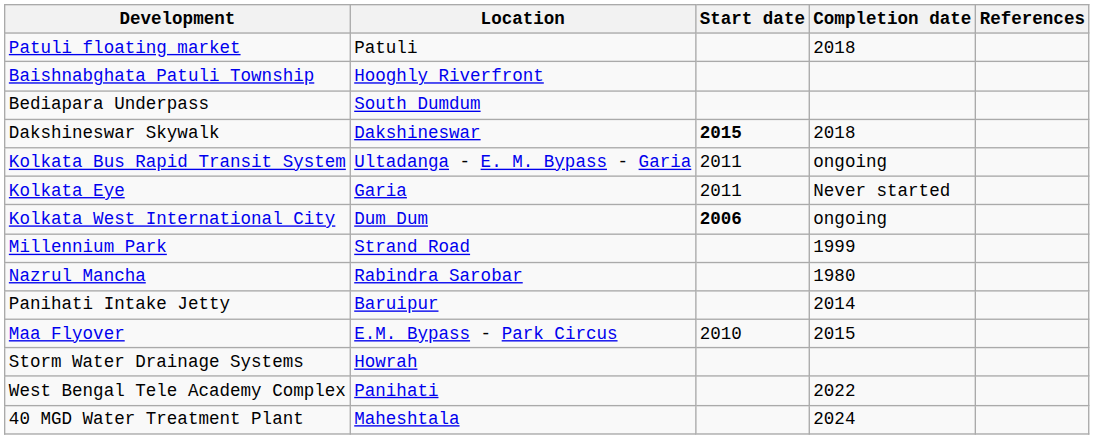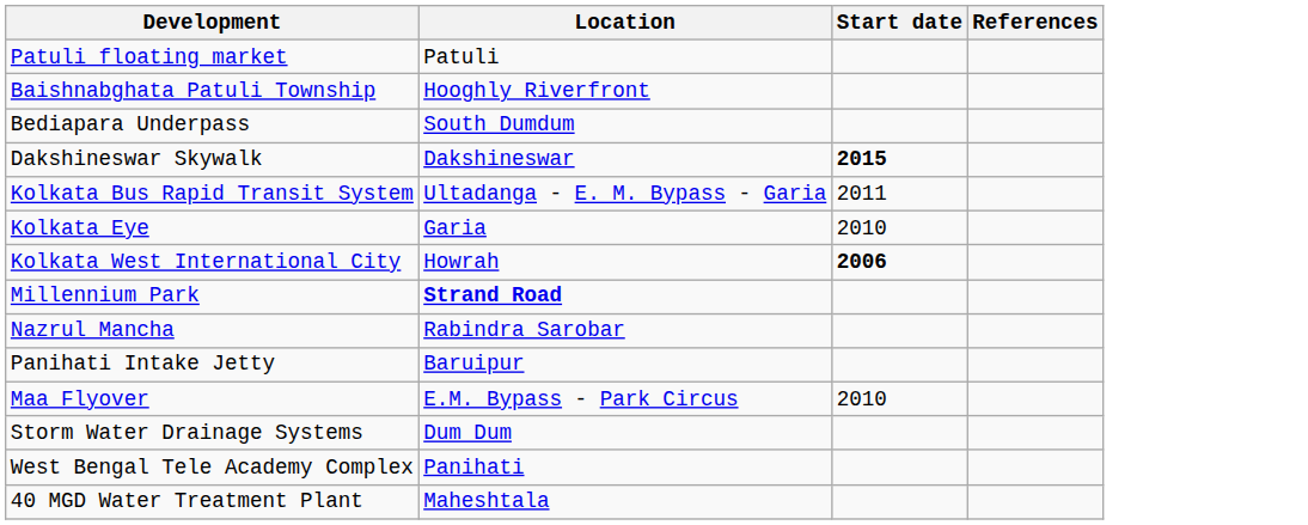- column: Completion date | 2018 | 2018 | ongoing | Never started | ongoing | 1999 | 1980 | 2014 | 2015 | 2022 | 2024
Kolkata Eye | Start date: 2011 -> 2010
Kolkata West International City | Location: Dum Dum -> Howrah
Millennium Park | Location: normal -> bold
Storm Water Drainage Systems | Location: Howrah -> Dum Dum
